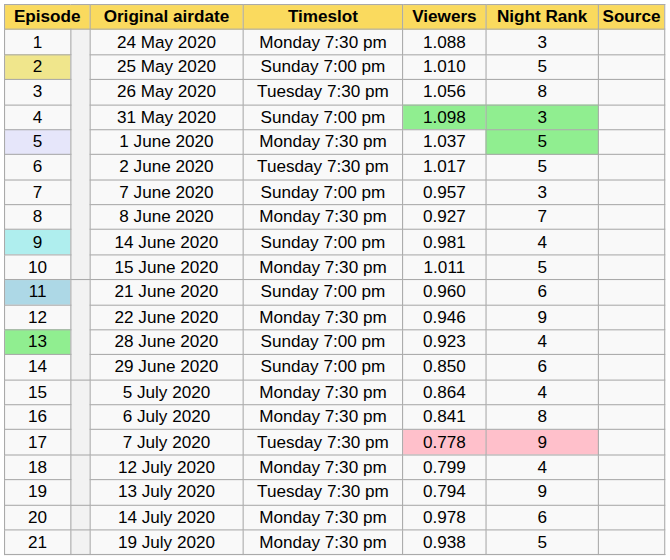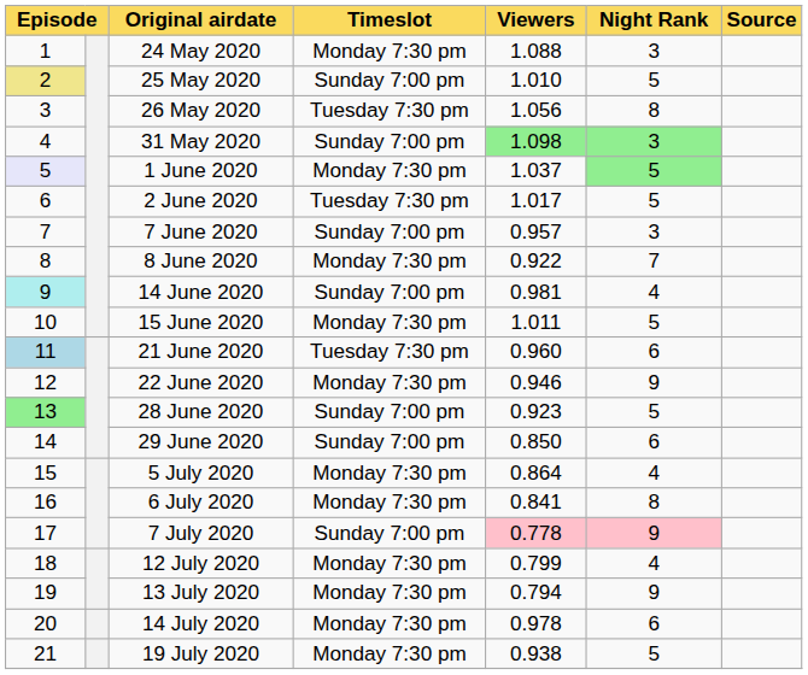8 June 2020 | Viewers: 0.927 -> 0.922
21 June 2020 | Timeslot: Sunday 7:00 pm -> Tuesday 7:30 pm
28 June 2020 | Night Rank: 4 -> 5
7 July 2020 | Timeslot: Tuesday 7:30 pm -> Sunday 7:00 pm
13 July 2020 | Timeslot: Tuesday 7:30 pm -> Monday 7:30 pm
